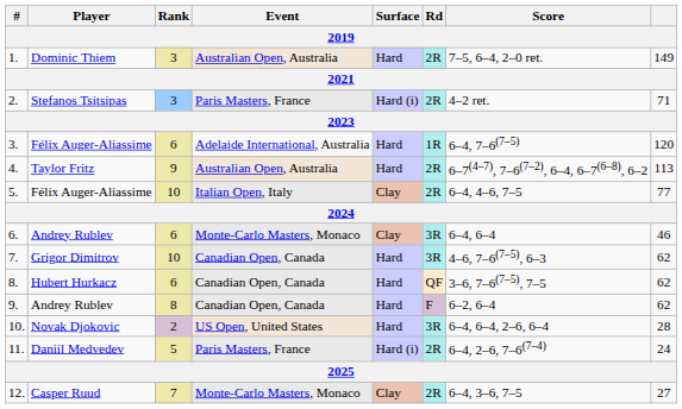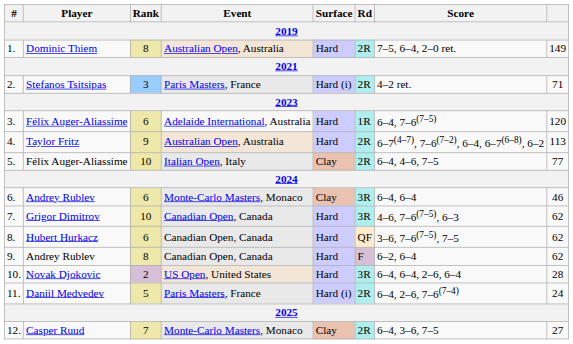1. | Rank: 3 -> 8
